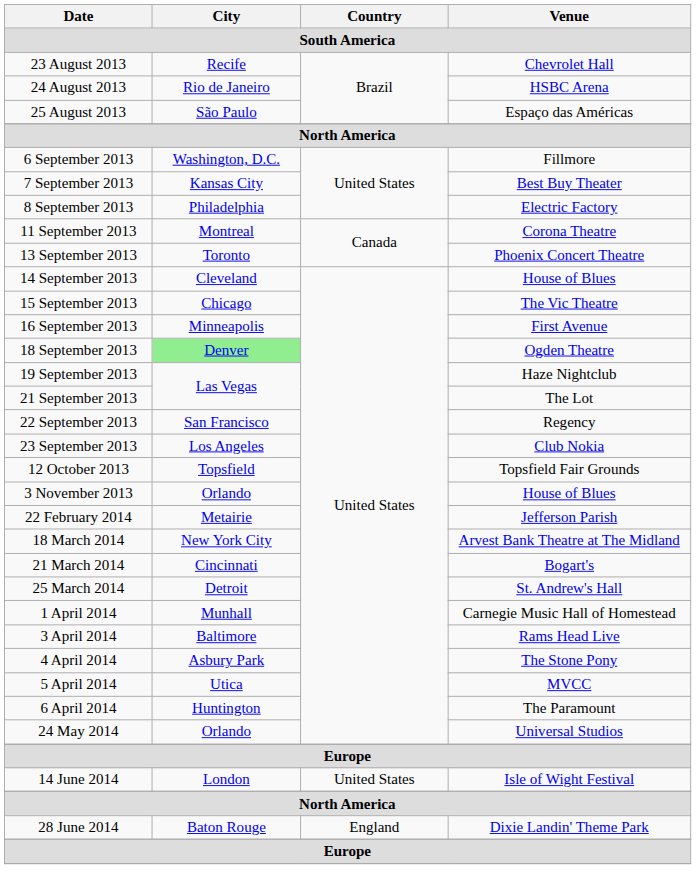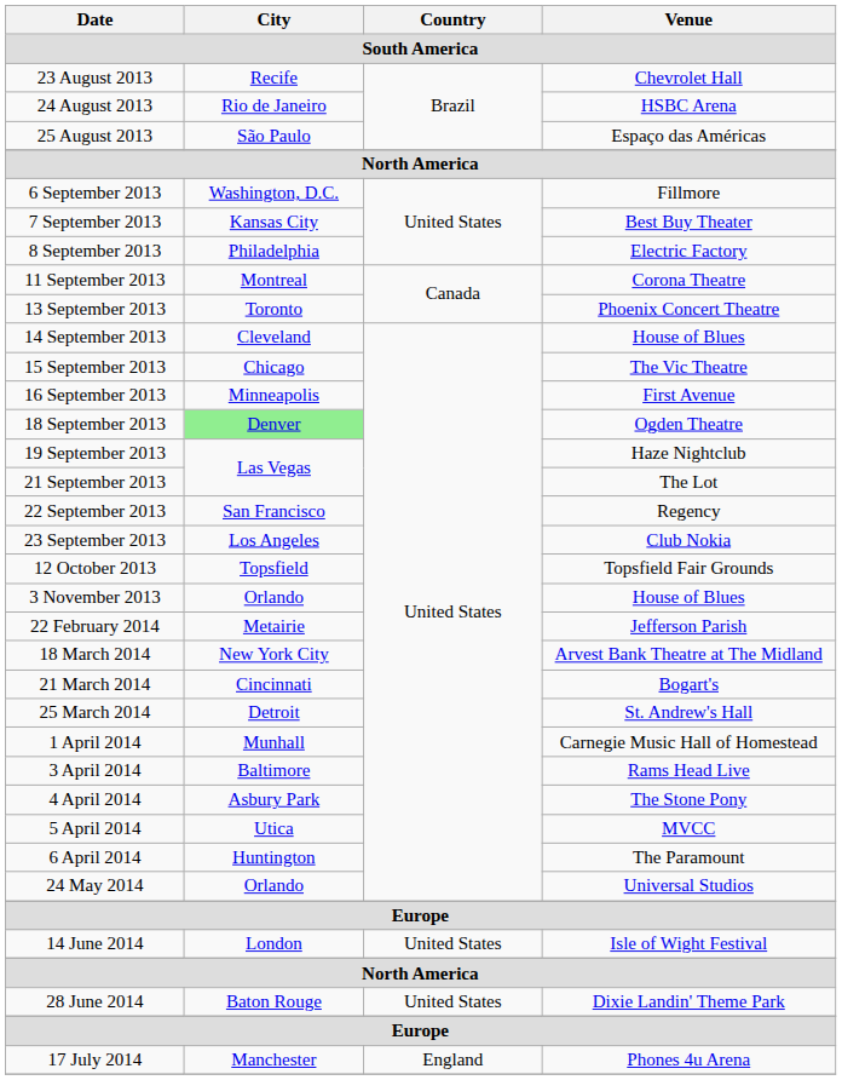28 June 2014 | Country: England -> United States
+ row: 17 July 2014 | Manchester | England | Phones 4u Arena
